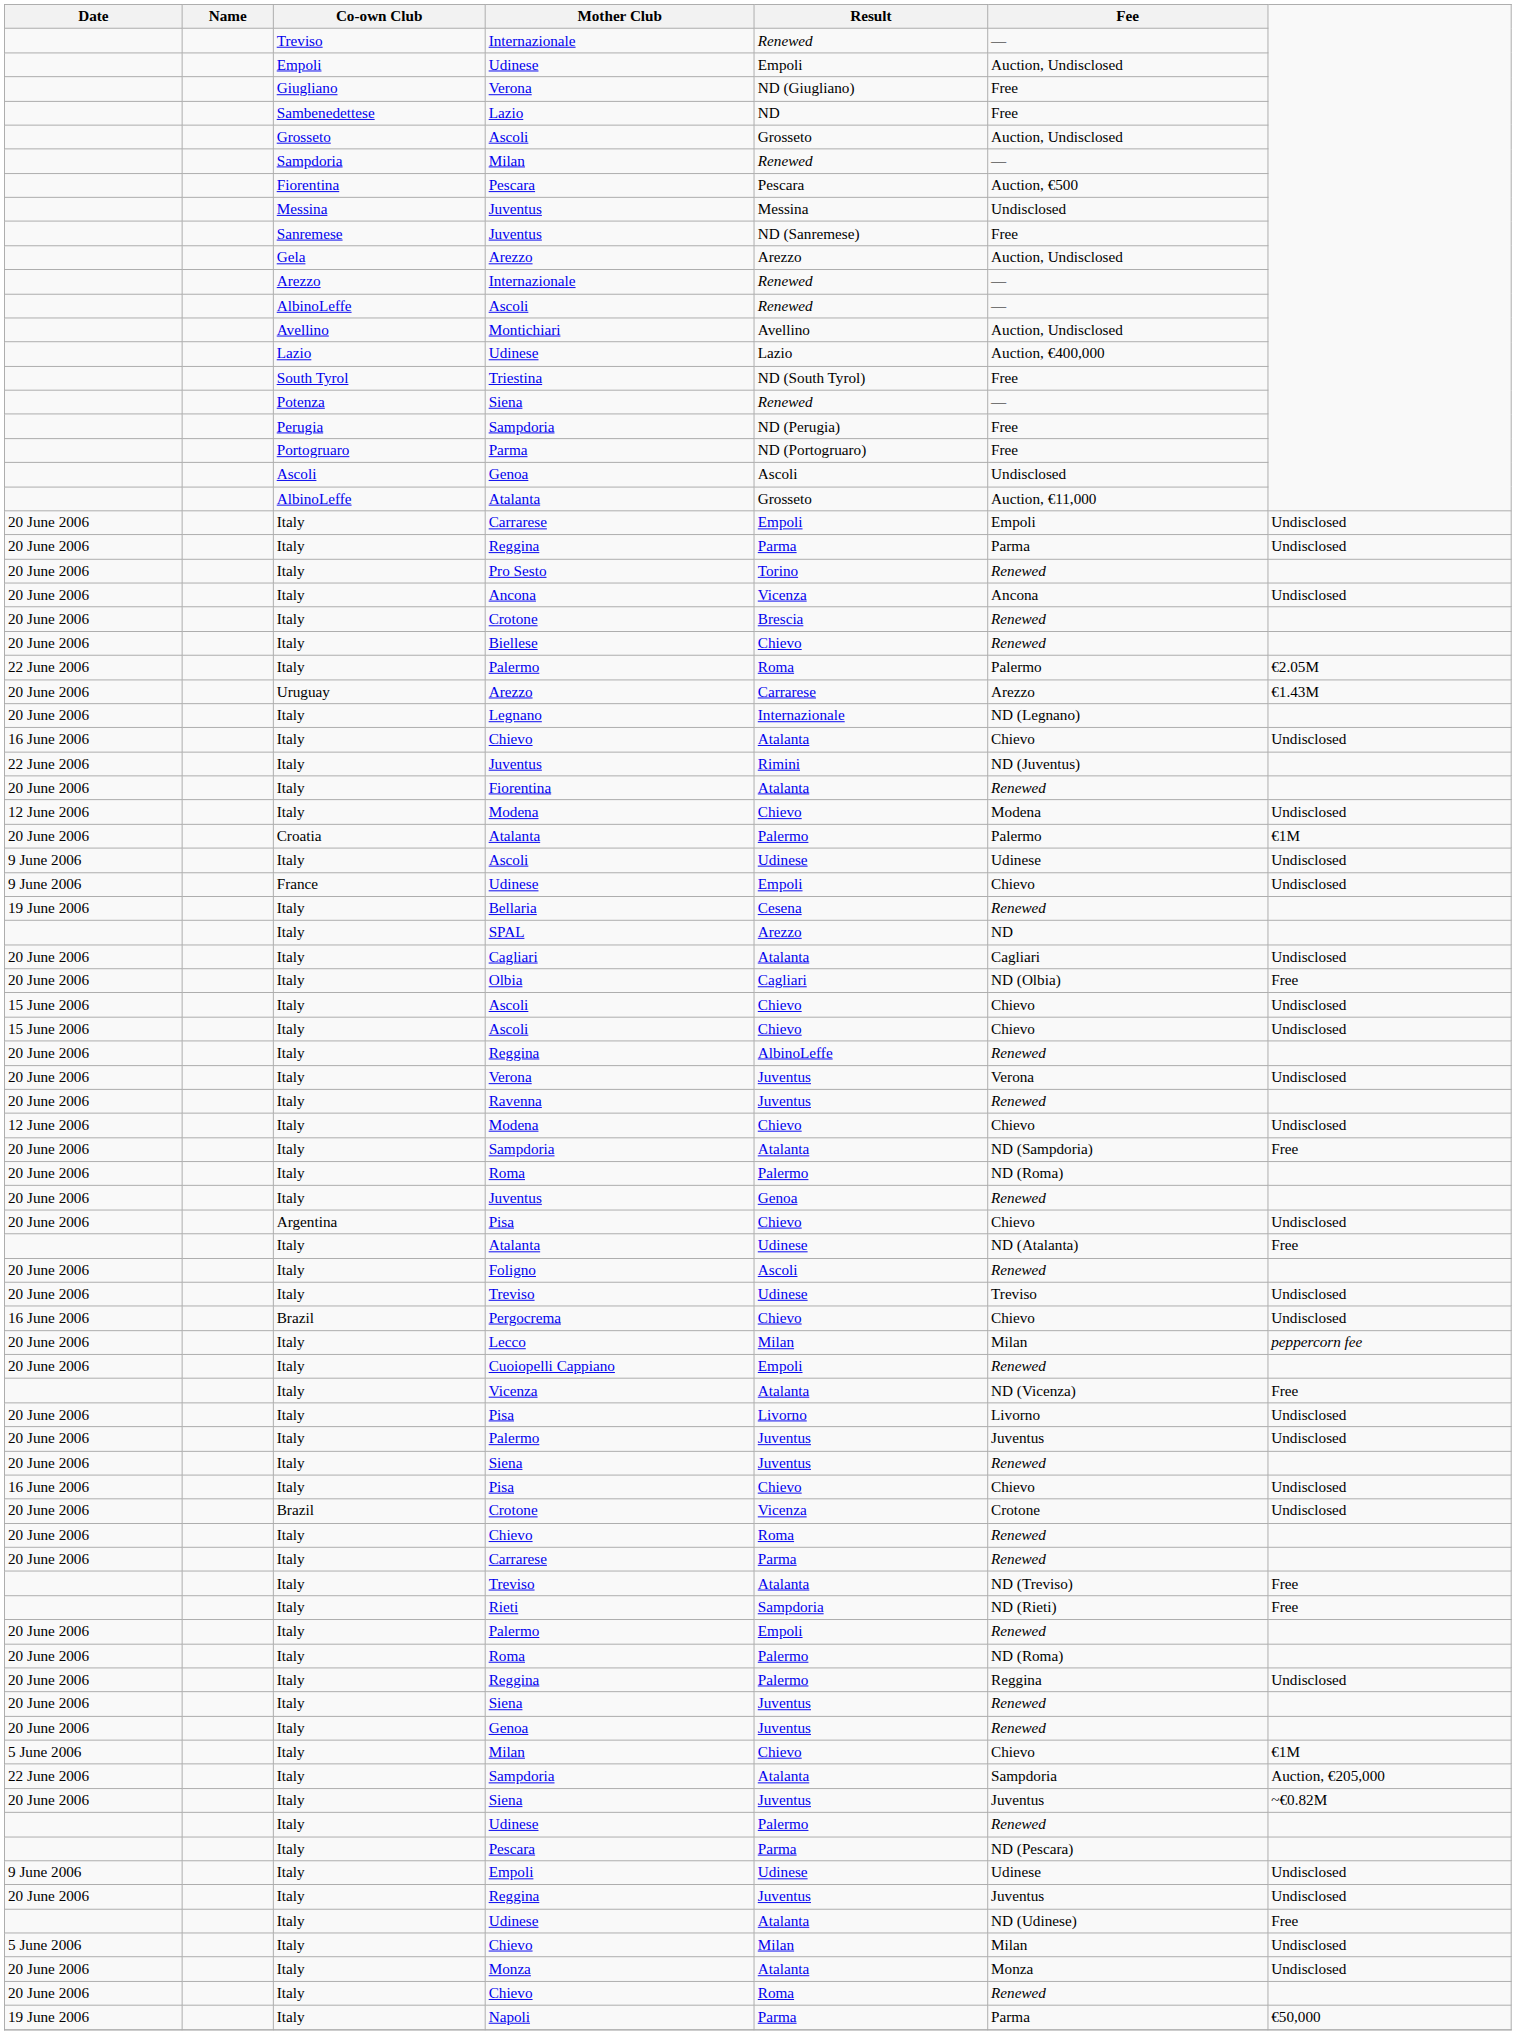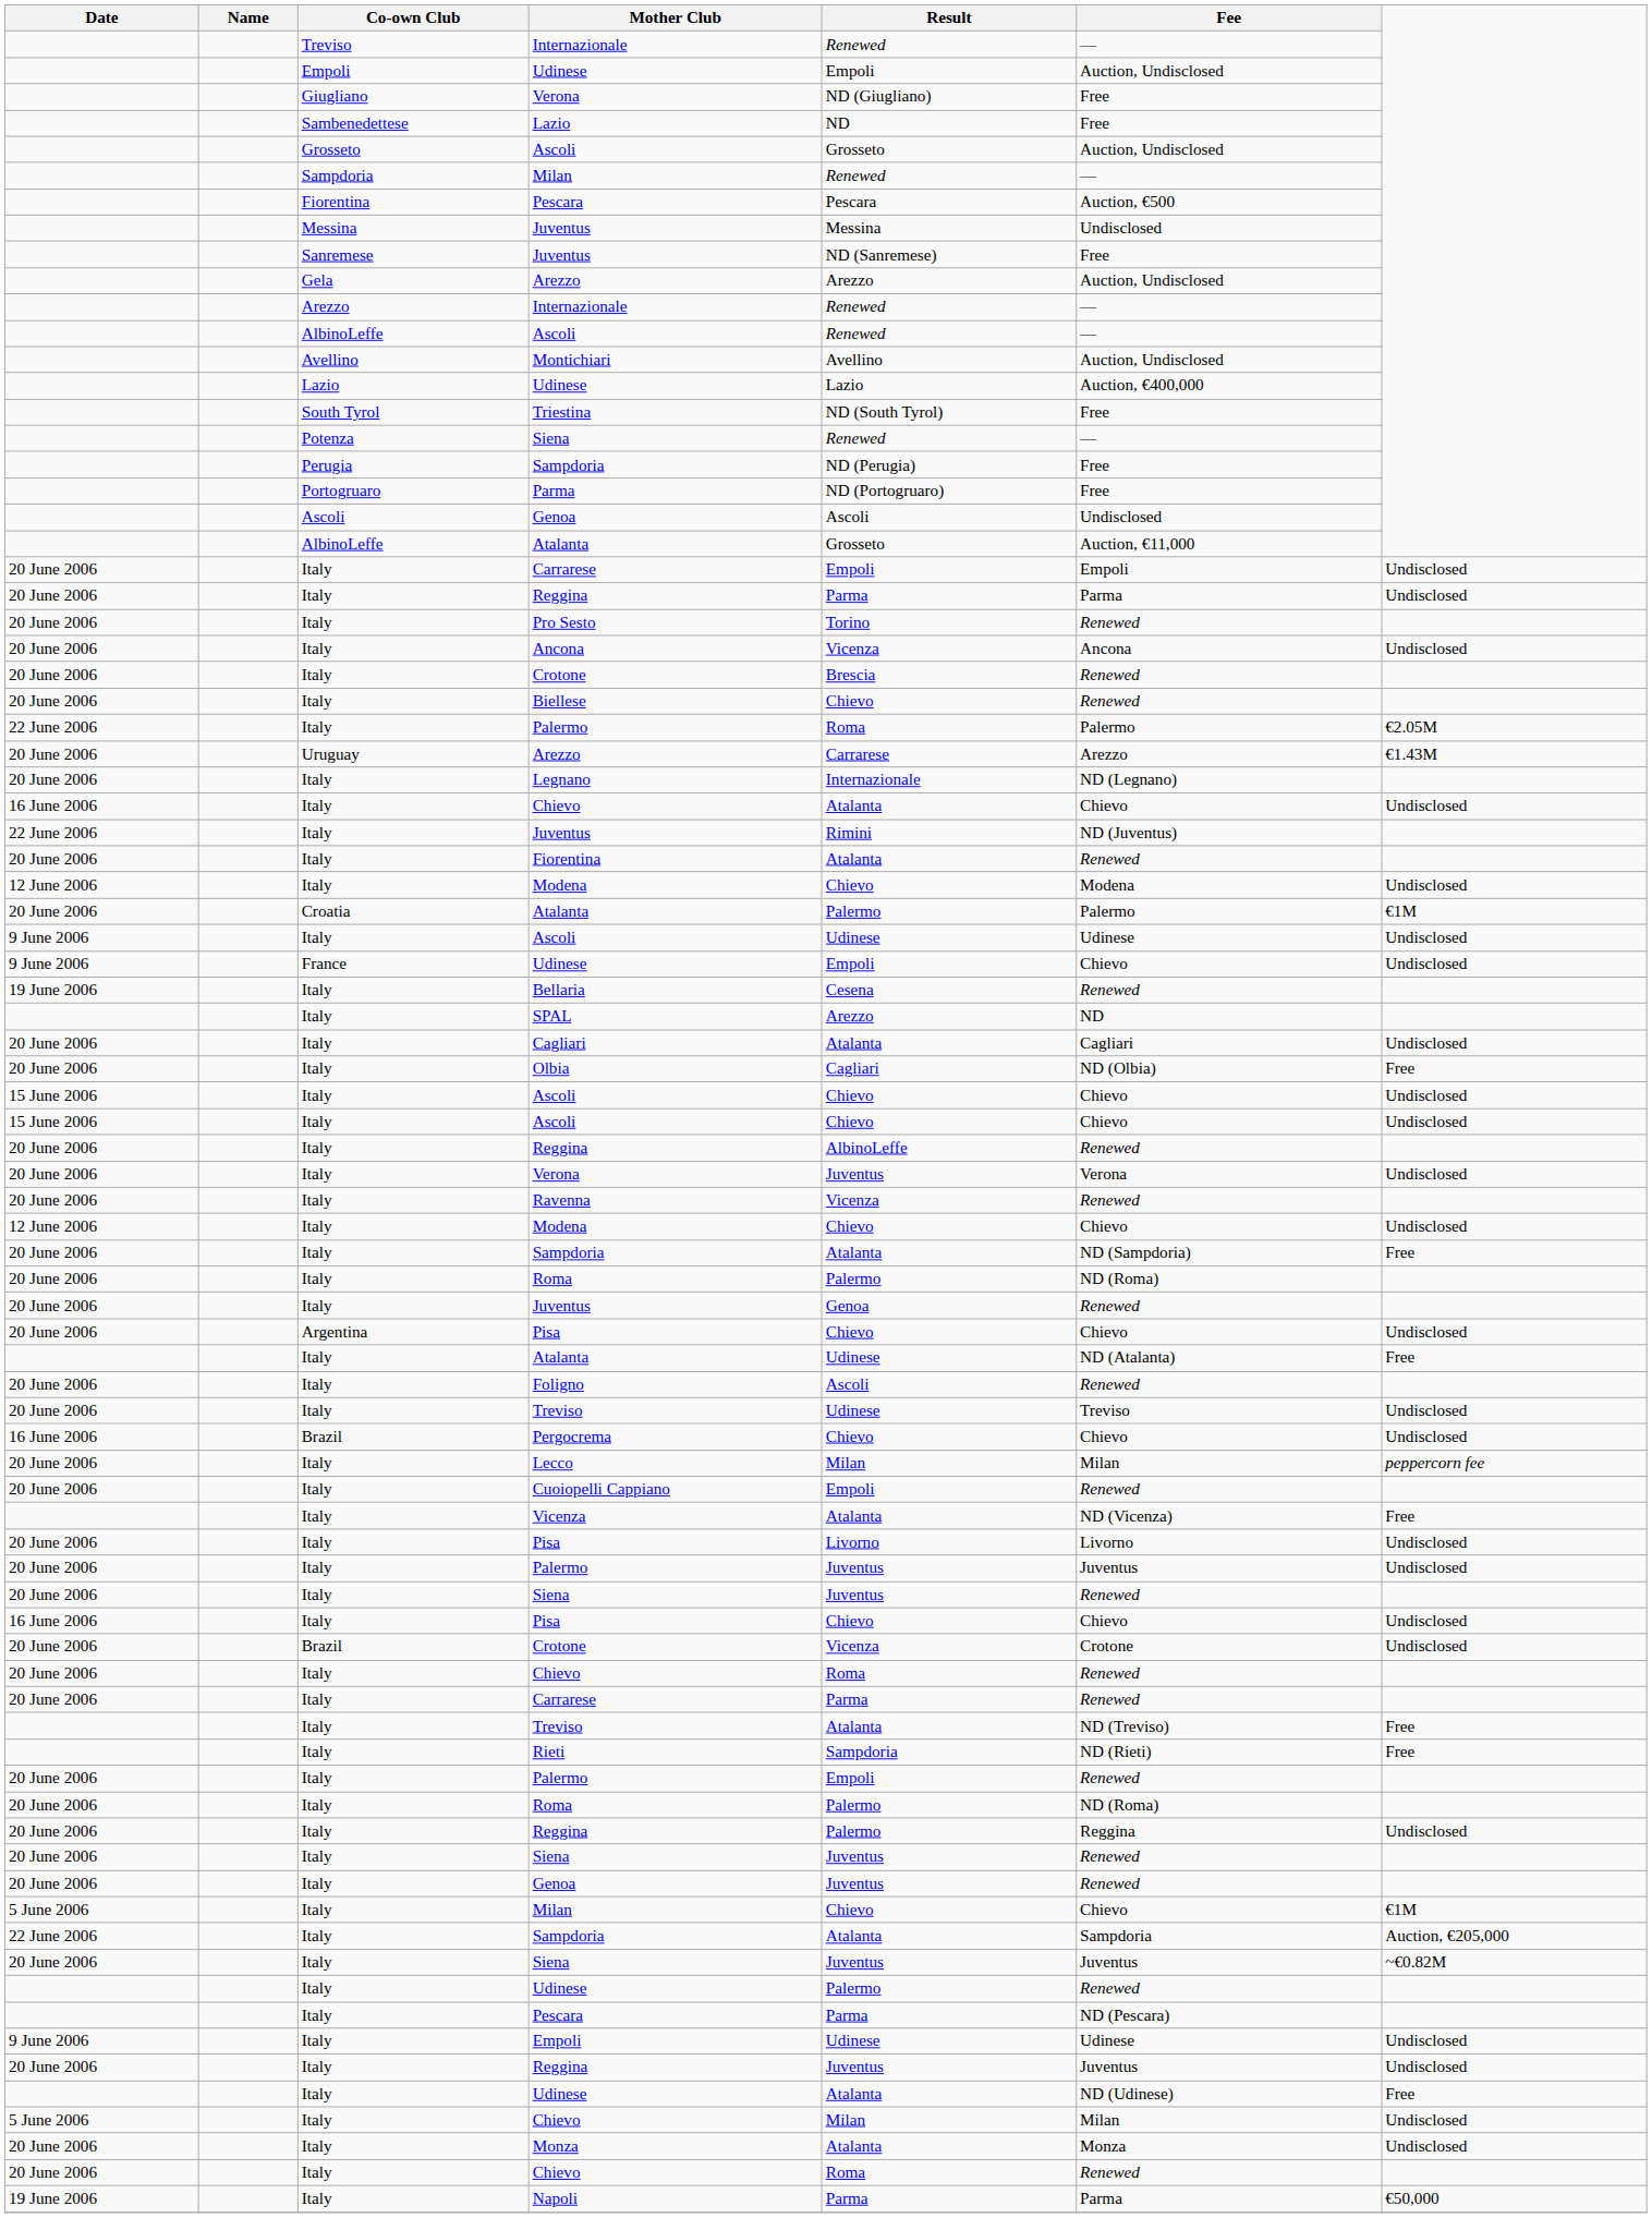Ravenna | Result: Juventus -> Vicenza
